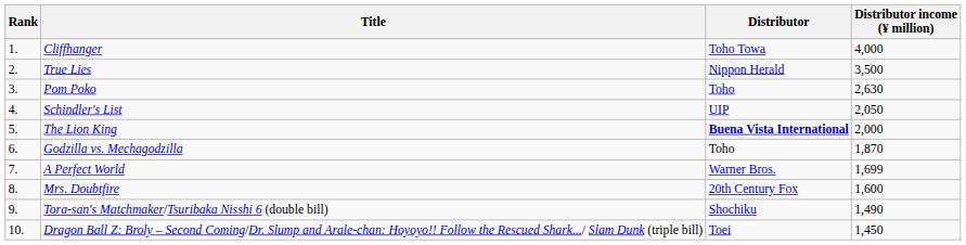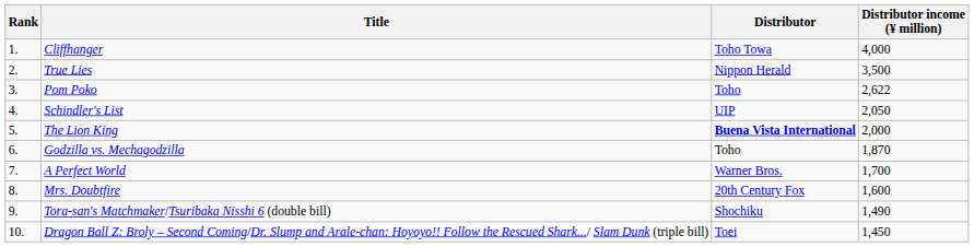Pom Poko | Distributor income (¥ million): 2,630 -> 2,622
A Perfect World | Distributor income (¥ million): 1,699 -> 1,700
